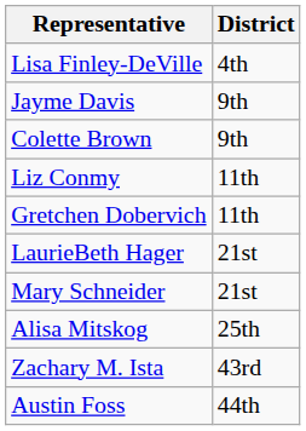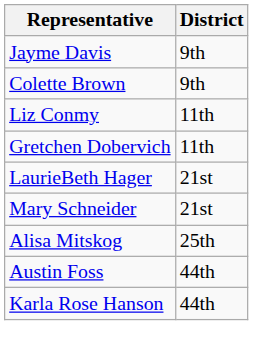- row: Lisa Finley-DeVille | 4th
- row: Zachary M. Ista | 43rd
+ row: Karla Rose Hanson | 44th
